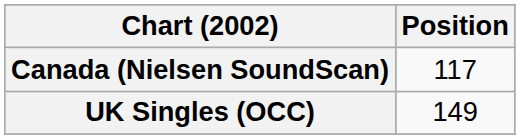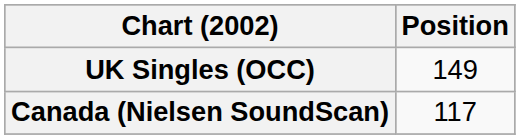rows swapped: Canada (Nielsen SoundScan) <-> UK Singles (OCC)
